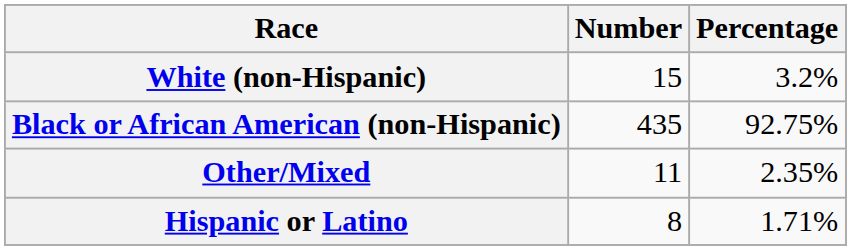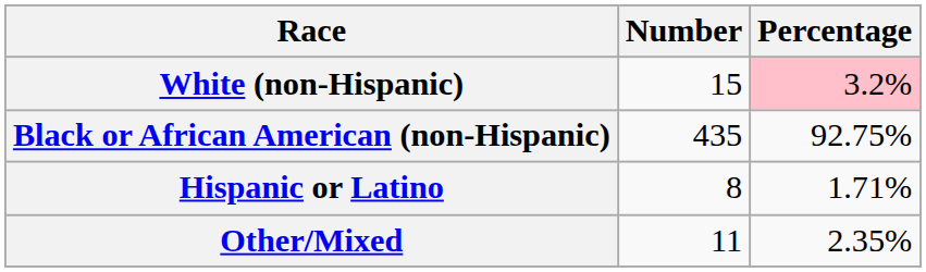White (non-Hispanic) | Percentage: no background -> pink background
rows swapped: Other/Mixed <-> Hispanic or Latino
